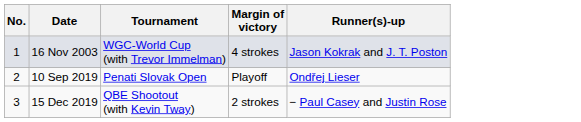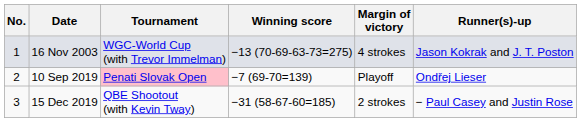+ column: Winning score | −13 (70-69-63-73=275) | −7 (69-70=139) | −31 (58-67-60=185)
10 Sep 2019 | Tournament: no background -> pink background
